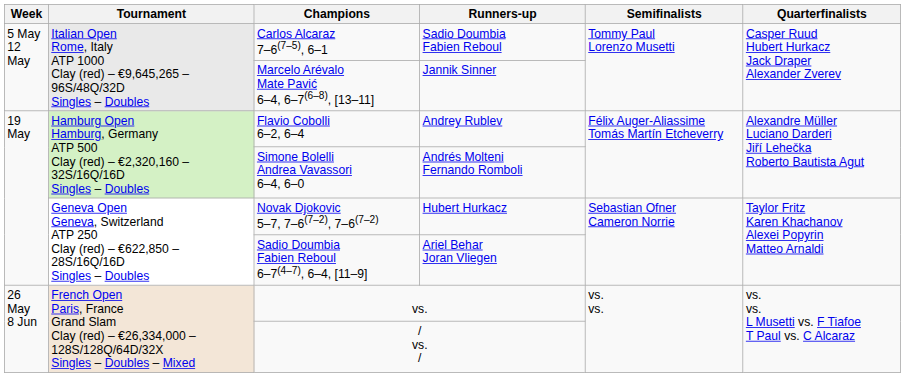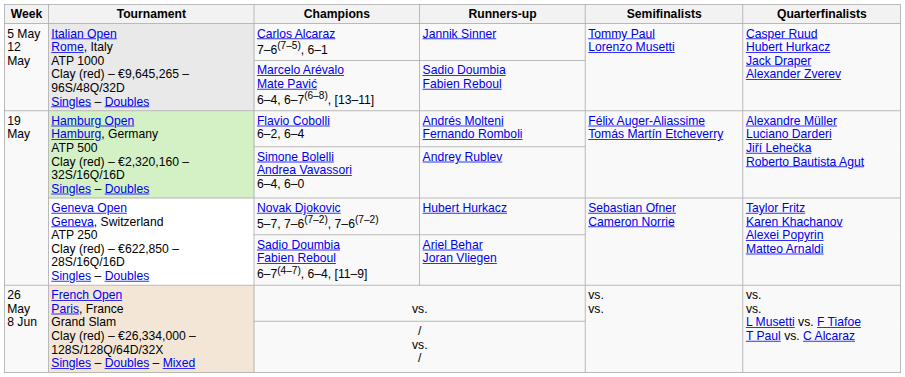Carlos Alcaraz 7–6(7–5), 6–1 | Runners-up: Sadio Doumbia Fabien Reboul -> Jannik Sinner
Marcelo Arévalo Mate Pavić 6–4, 6–7(6–8), [13–11] | Runners-up: Jannik Sinner -> Sadio Doumbia Fabien Reboul
Flavio Cobolli 6–2, 6–4 | Runners-up: Andrey Rublev -> Andrés Molteni Fernando Romboli
Simone Bolelli Andrea Vavassori 6–4, 6–0 | Runners-up: Andrés Molteni Fernando Romboli -> Andrey Rublev
